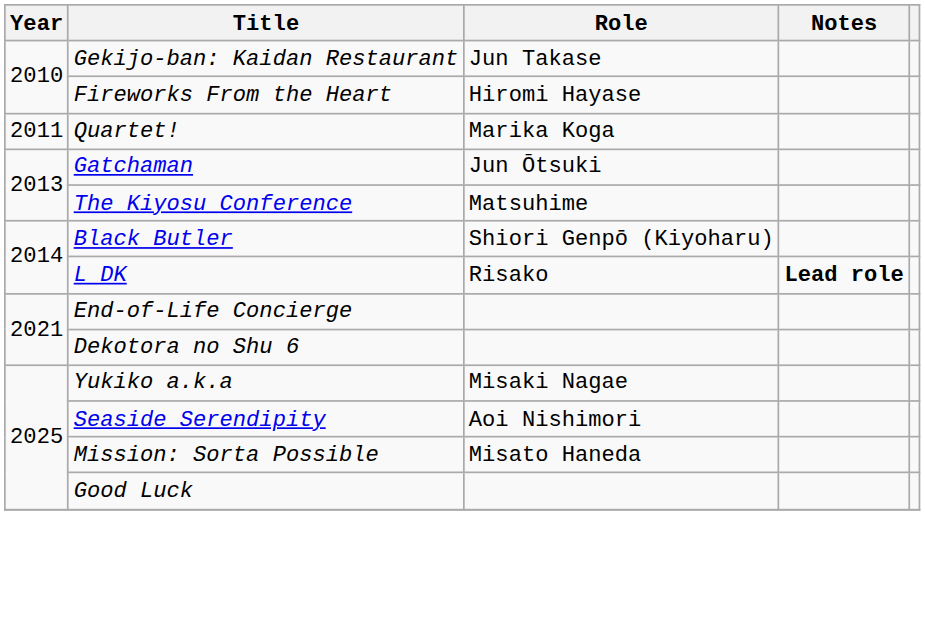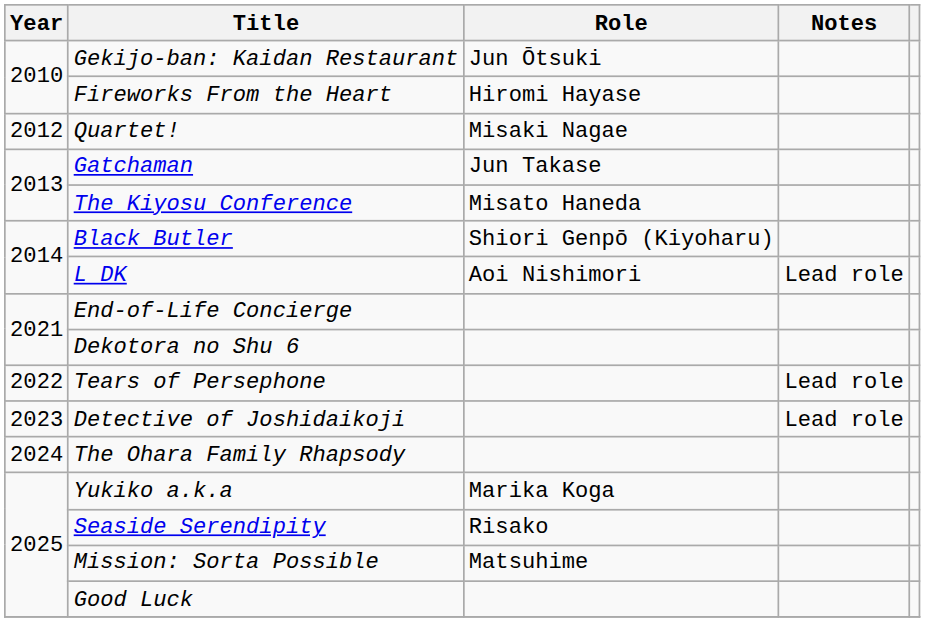Gekijo-ban: Kaidan Restaurant | Role: Jun Takase -> Jun Ōtsuki
Quartet! | Year: 2011 -> 2012
Quartet! | Role: Marika Koga -> Misaki Nagae
Gatchaman | Role: Jun Ōtsuki -> Jun Takase
The Kiyosu Conference | Role: Matsuhime -> Misato Haneda
L DK | Role: Risako -> Aoi Nishimori
L DK | Notes: bold -> normal
+ row: 2022 | Tears of Persephone | Lead role
+ row: 2023 | Detective of Joshidaikoji | Lead role
+ row: 2024 | The Ohara Family Rhapsody
Yukiko a.k.a | Role: Misaki Nagae -> Marika Koga
Seaside Serendipity | Role: Aoi Nishimori -> Risako
Mission: Sorta Possible | Role: Misato Haneda -> Matsuhime
